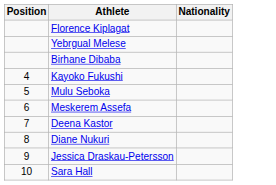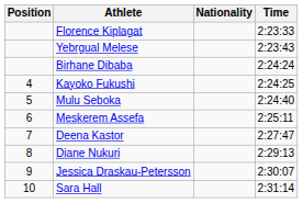+ column: Time | 2:23:33 | 2:23:43 | 2:24:24 | 2:24:25 | 2:24:40 | 2:25:11 | 2:27:47 | 2:29:13 | 2:30:07 | 2:31:14
